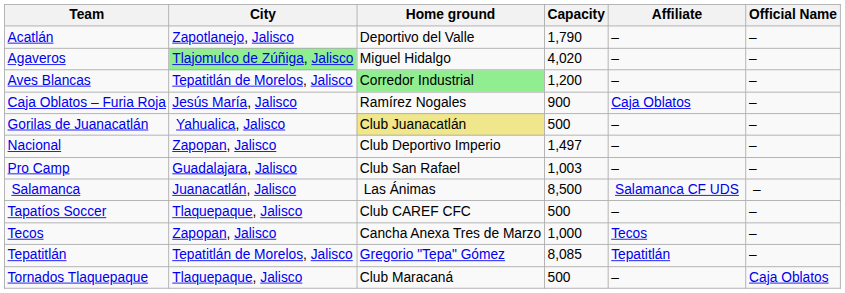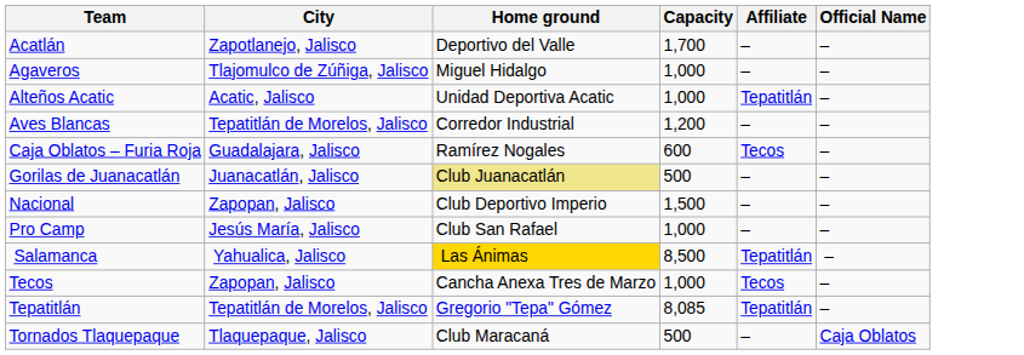Acatlán | Capacity: 1,790 -> 1,700
Agaveros | City: lightgreen background -> no background
Agaveros | Capacity: 4,020 -> 1,000
+ row: Alteños Acatic | Acatic, Jalisco | Unidad Deportiva Acatic | 1,000 | Tepatitlán | –
Aves Blancas | Home ground: lightgreen background -> no background
Caja Oblatos – Furia Roja | City: Jesús María, Jalisco -> Guadalajara, Jalisco
Caja Oblatos – Furia Roja | Capacity: 900 -> 600
Caja Oblatos – Furia Roja | Affiliate: Caja Oblatos -> Tecos
Gorilas de Juanacatlán | City: Yahualica, Jalisco -> Juanacatlán, Jalisco
Nacional | Capacity: 1,497 -> 1,500
Pro Camp | City: Guadalajara, Jalisco -> Jesús María, Jalisco
Pro Camp | Capacity: 1,003 -> 1,000
Salamanca | City: Juanacatlán, Jalisco -> Yahualica, Jalisco
Salamanca | Home ground: no background -> gold background
Salamanca | Affiliate: Salamanca CF UDS -> Tepatitlán
- row: Tapatíos Soccer | Tlaquepaque, Jalisco | Club CAREF CFC | 500 | – | –
